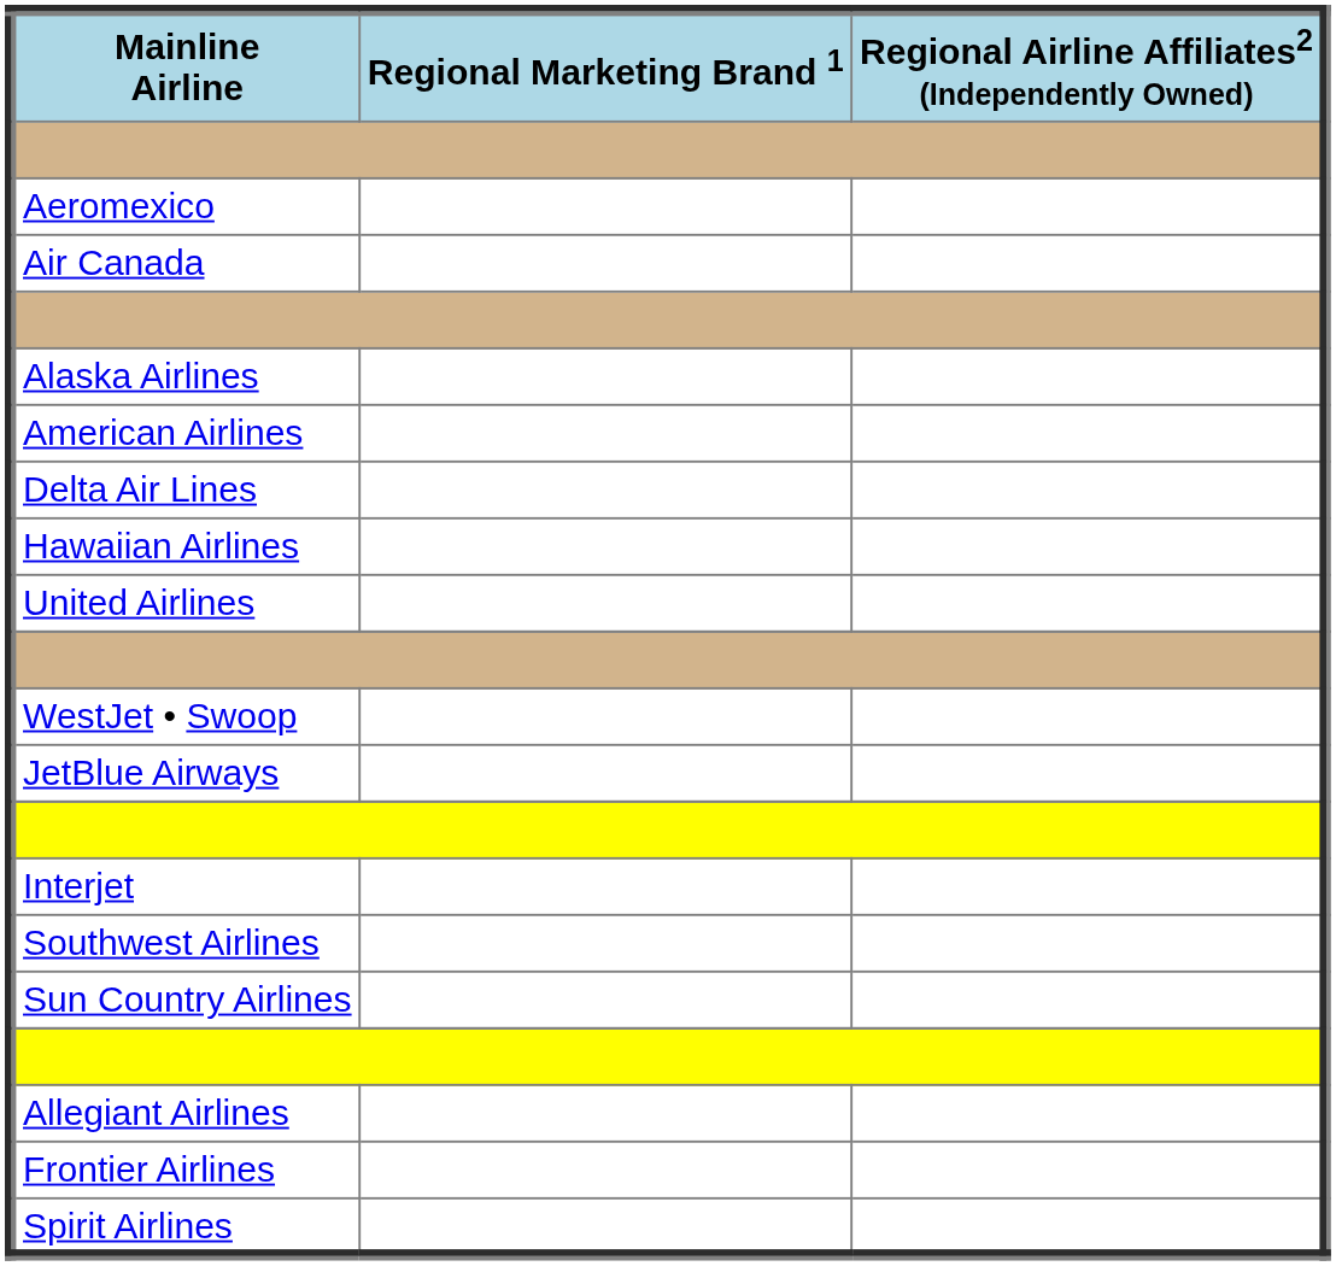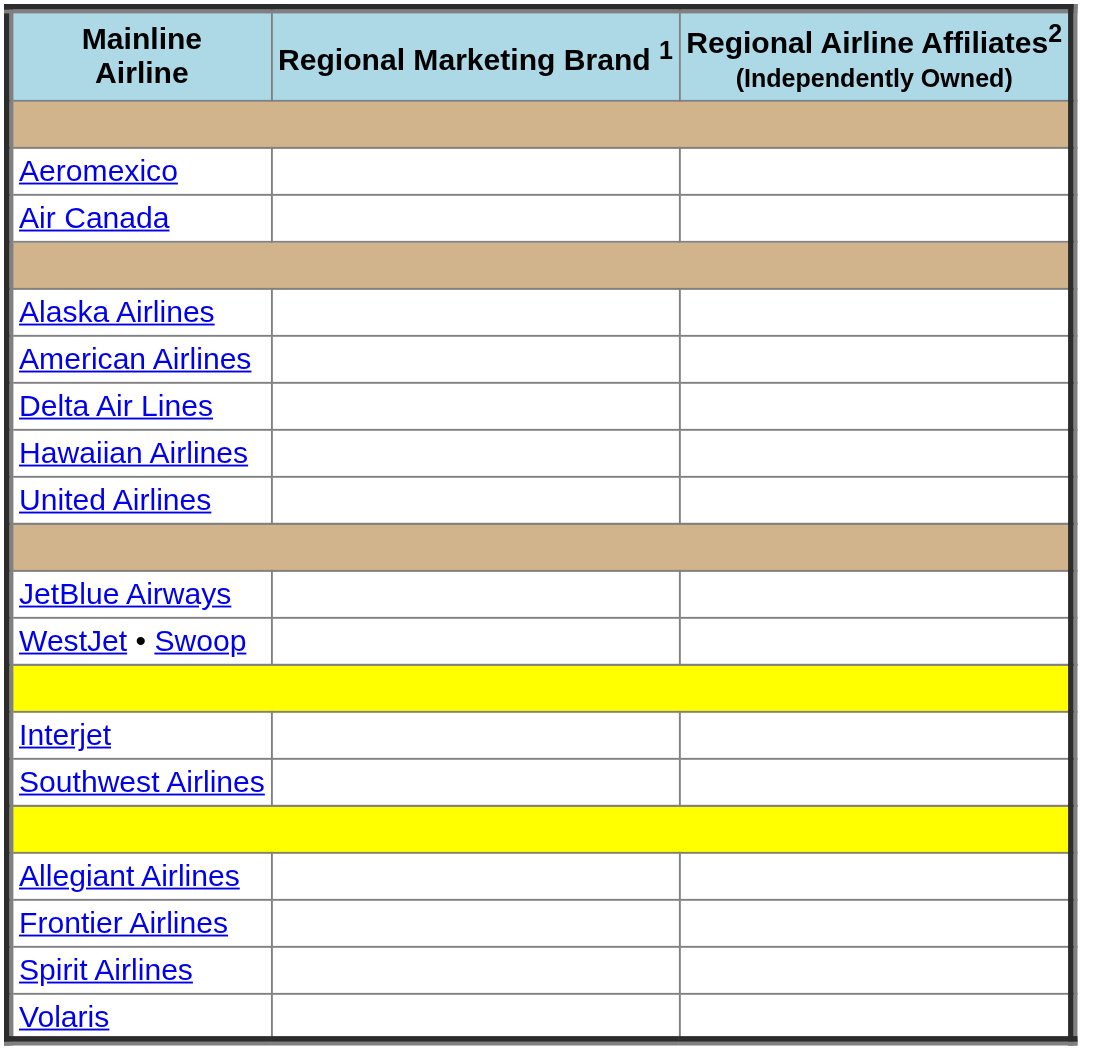rows swapped: JetBlue Airways <-> WestJet • Swoop
- row: Sun Country Airlines
+ row: Volaris
